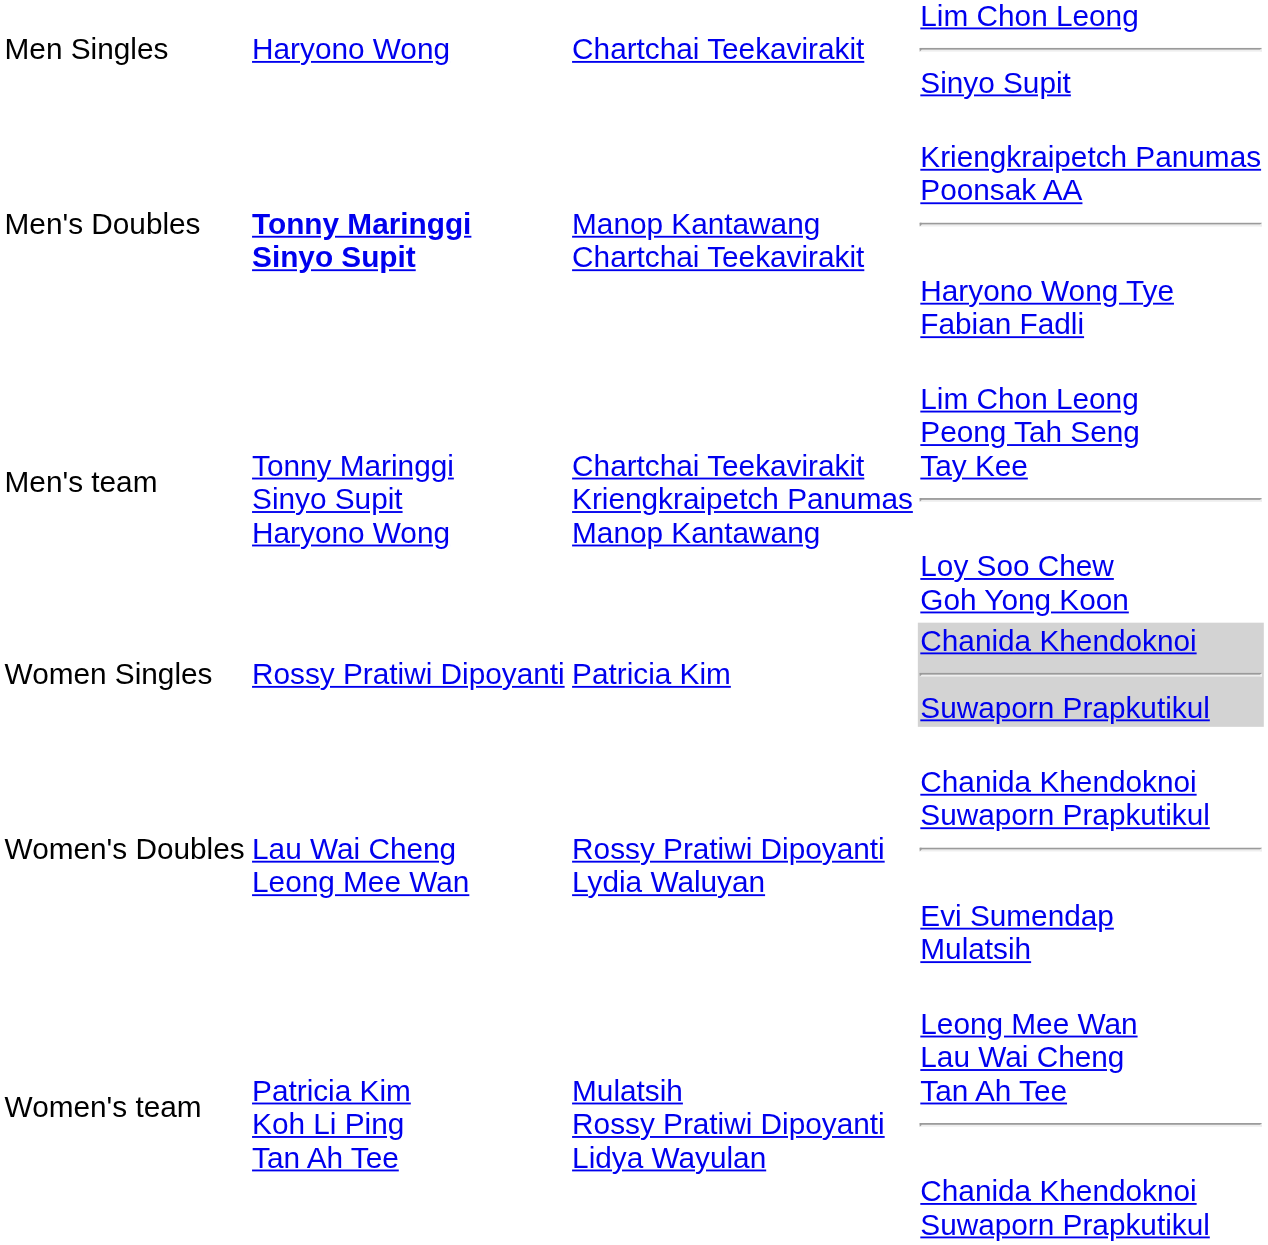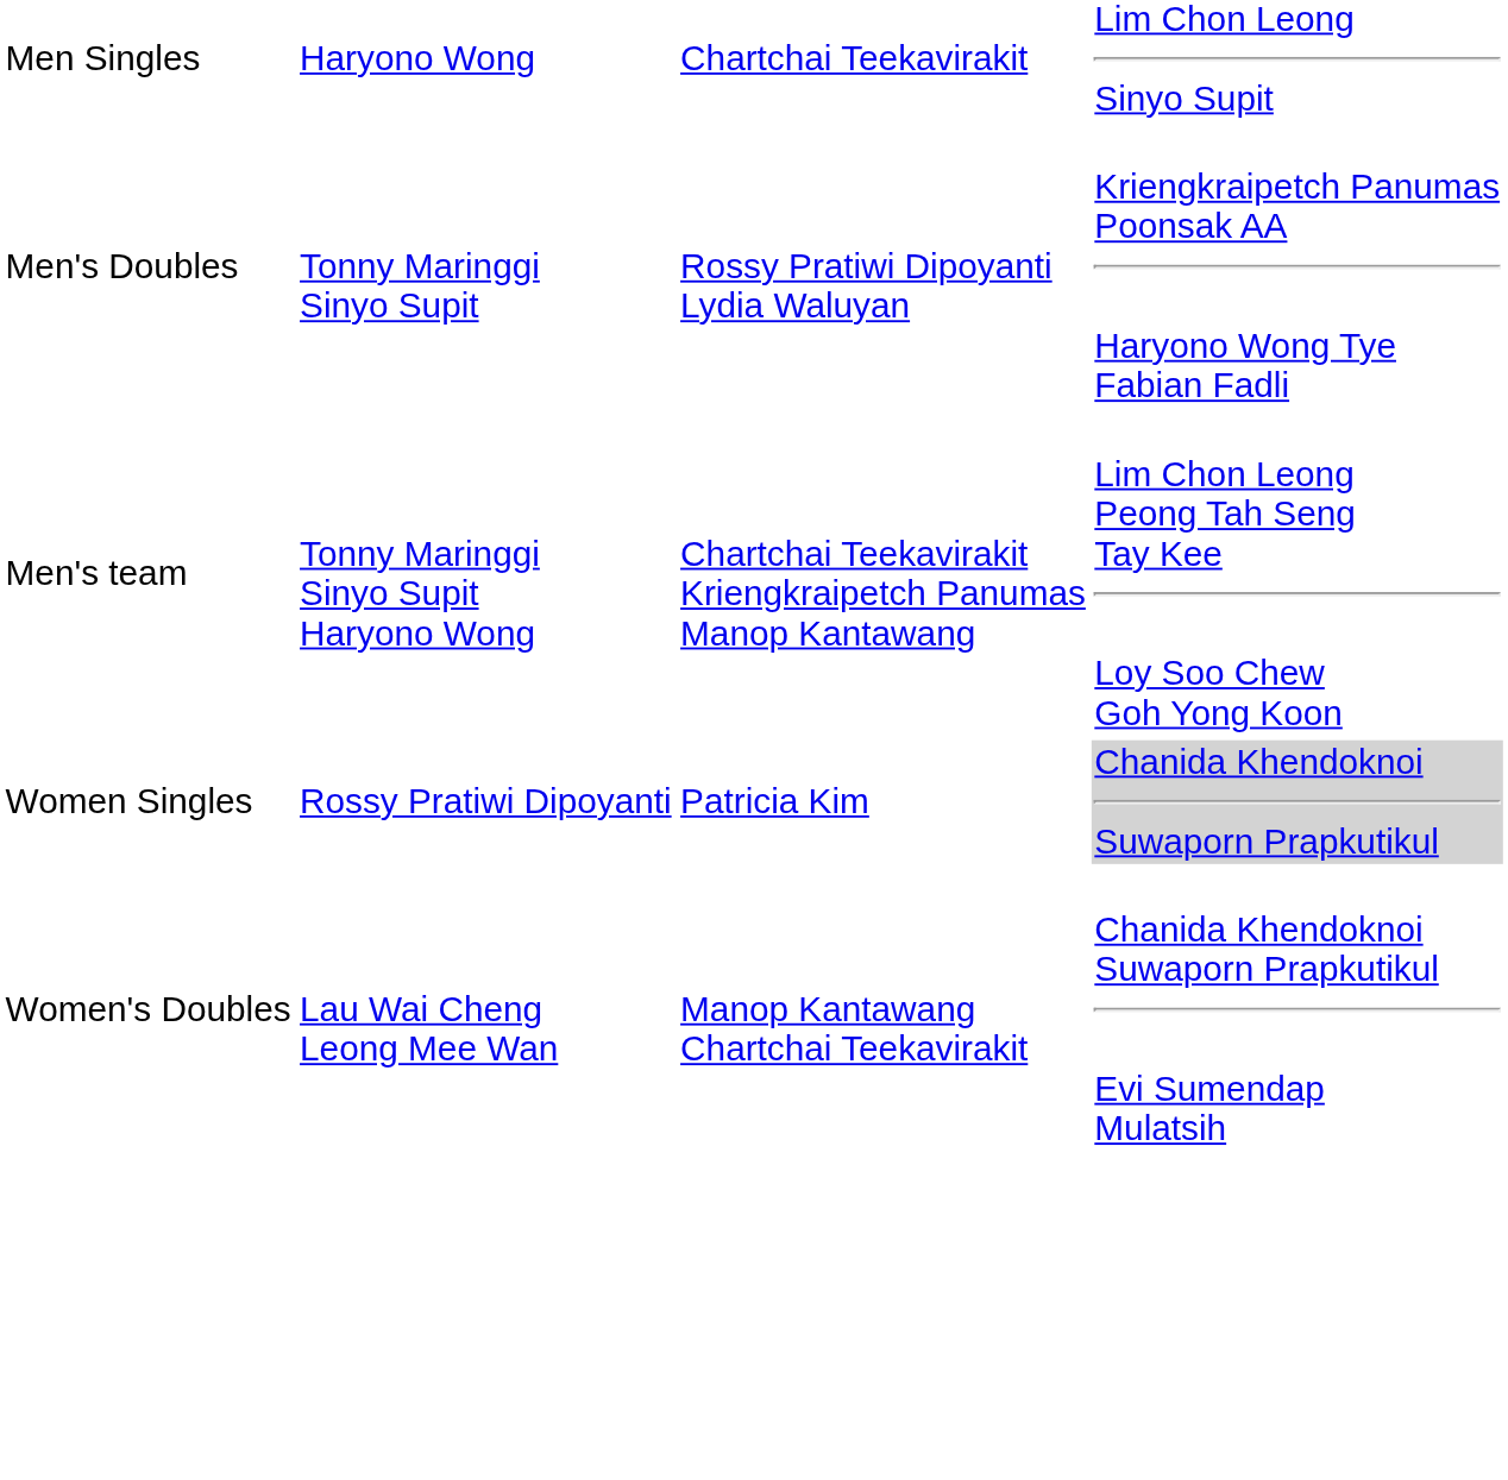Men's Doubles | column 2: bold -> normal
Men's Doubles | column 3: Manop Kantawang Chartchai Teekavirakit -> Rossy Pratiwi Dipoyanti Lydia Waluyan
Women's Doubles | column 3: Rossy Pratiwi Dipoyanti Lydia Waluyan -> Manop Kantawang Chartchai Teekavirakit
- row: Women's team | Patricia Kim Koh Li Ping Tan Ah Tee | Mulatsih Rossy Pratiwi Dipoyanti Lidya Wayulan | Leong Mee Wan Lau Wai Cheng Tan Ah Tee Chanida Khendoknoi Suwaporn Prapkutikul
